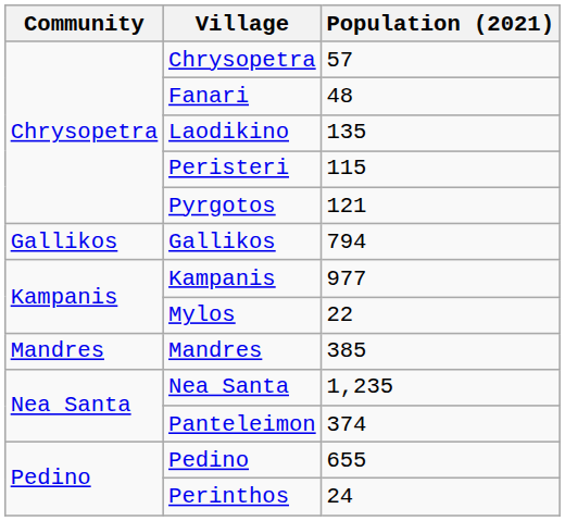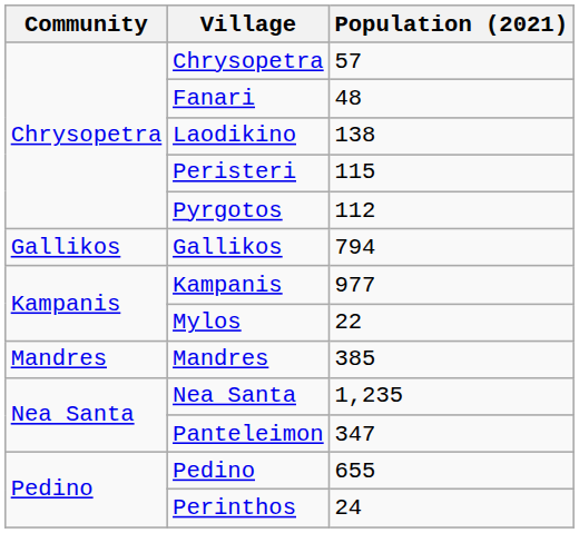Laodikino | Population (2021): 135 -> 138
Pyrgotos | Population (2021): 121 -> 112
Panteleimon | Population (2021): 374 -> 347
